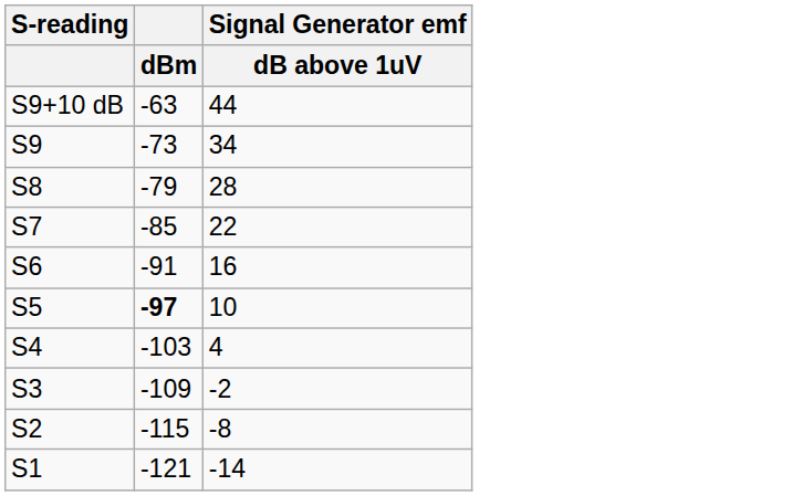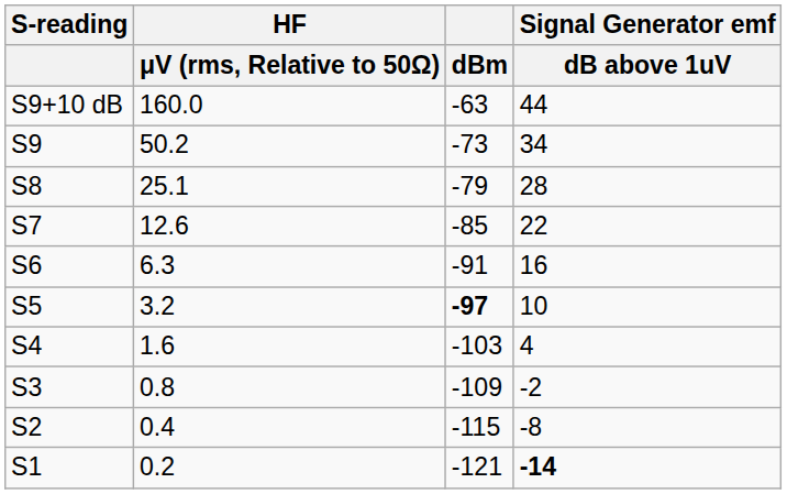+ column: HF | μV (rms, Relative to 50Ω) | 160.0 | 50.2 | 25.1 | 12.6 | 6.3 | 3.2 | 1.6 | 0.8 | 0.4 | 0.2
S1 | Signal Generator emf / dB above 1uV: normal -> bold
